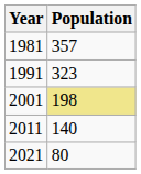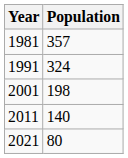1991 | Population: 323 -> 324
2001 | Population: khaki background -> no background
